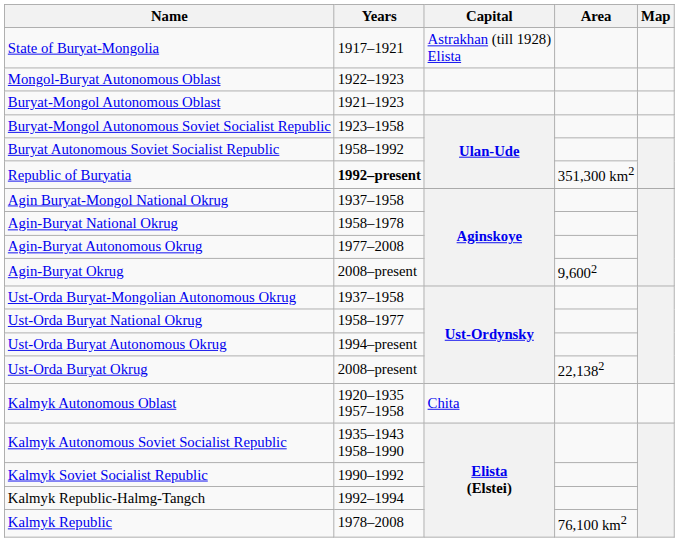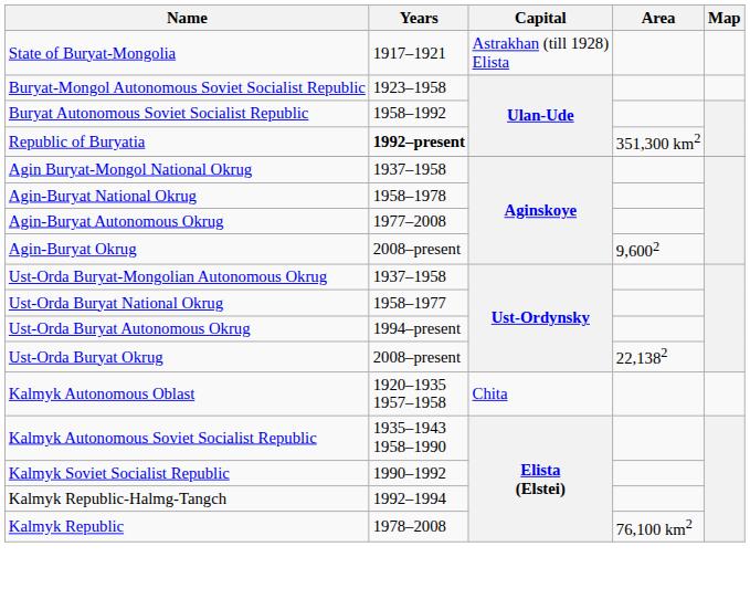- row: Mongol-Buryat Autonomous Oblast | 1922–1923
- row: Buryat-Mongol Autonomous Oblast | 1921–1923
